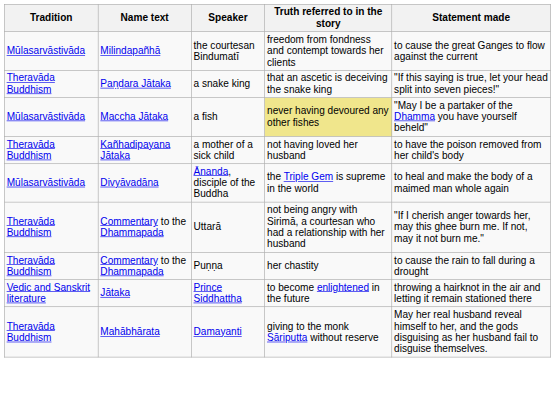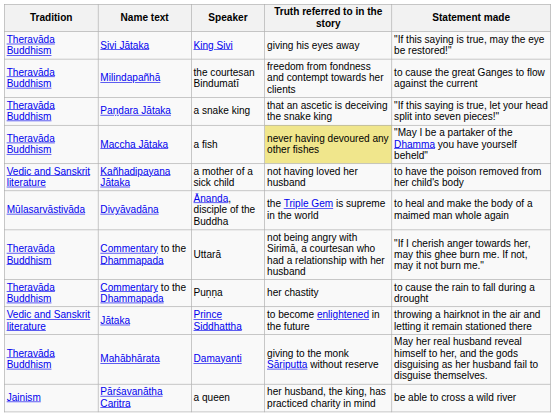+ row: Theravāda Buddhism | Sivi Jātaka | King Sivi | giving his eyes away | "If this saying is true, may the eye be restored!"
the courtesan Bindumatī | Tradition: Mūlasarvāstivāda -> Theravāda Buddhism
a fish | Tradition: Mūlasarvāstivāda -> Theravāda Buddhism
a mother of a sick child | Tradition: Theravāda Buddhism -> Vedic and Sanskrit literature
+ row: Jainism | Pārśavanātha Caritra | a queen | her husband, the king, has practiced charity in mind | be able to cross a wild river
